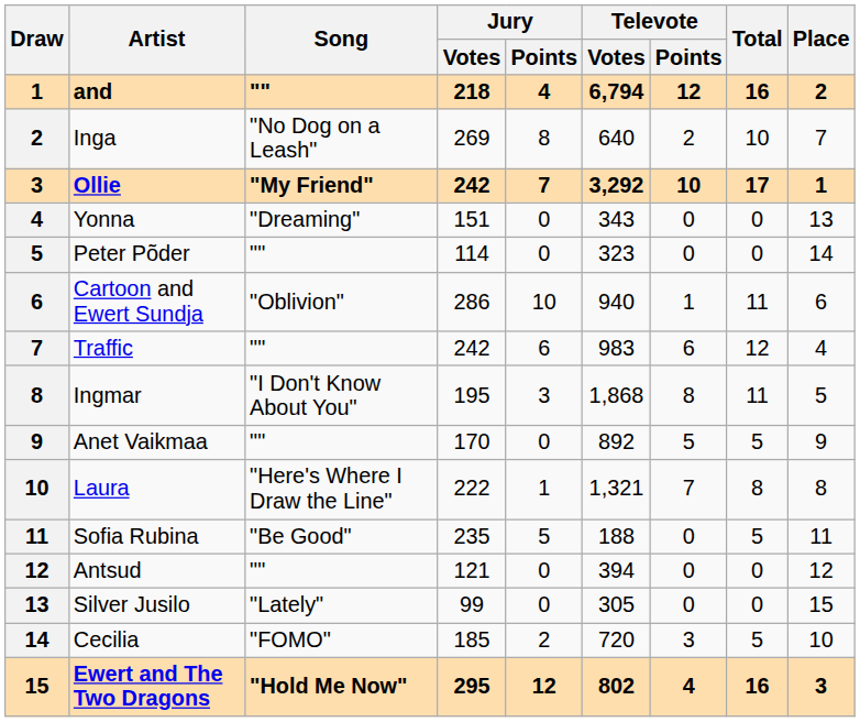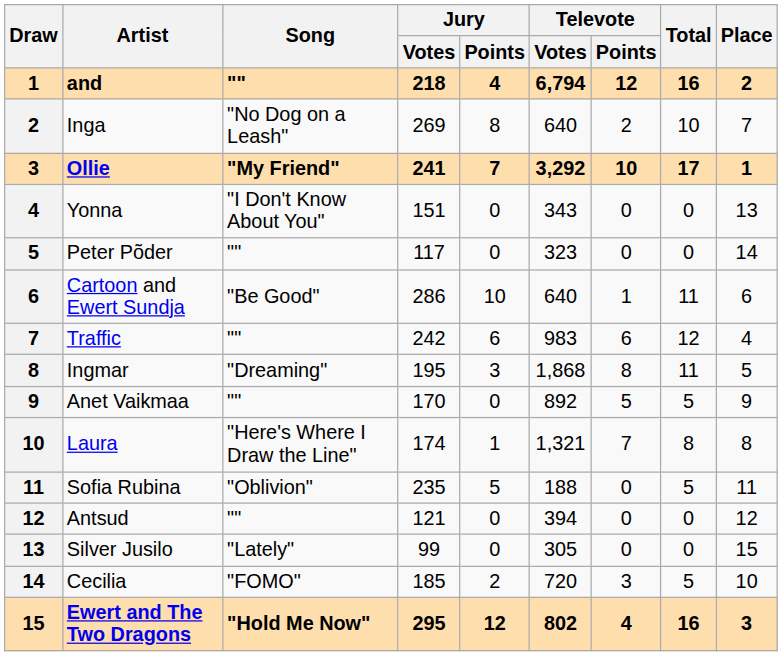Ollie | Jury / Votes: 242 -> 241
Yonna | Song: "Dreaming" -> "I Don't Know About You"
Peter Põder | Jury / Votes: 114 -> 117
Cartoon and Ewert Sundja | Song: "Oblivion" -> "Be Good"
Cartoon and Ewert Sundja | Televote / Votes: 940 -> 640
Ingmar | Song: "I Don't Know About You" -> "Dreaming"
Laura | Jury / Votes: 222 -> 174
Sofia Rubina | Song: "Be Good" -> "Oblivion"
